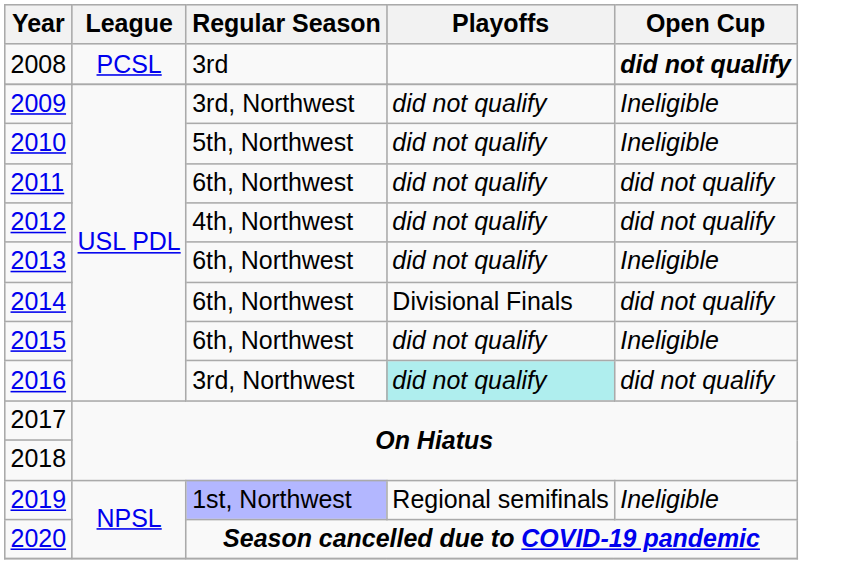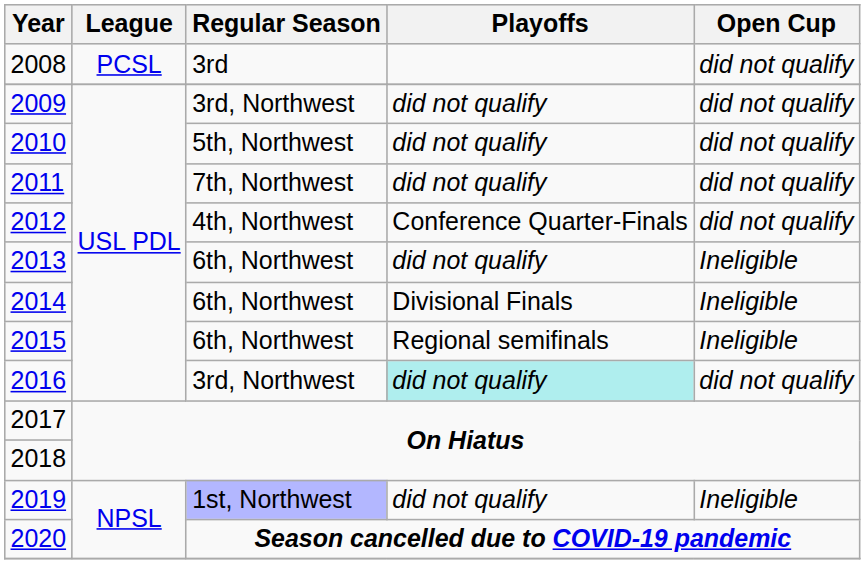2008 | Open Cup: bold -> normal
2009 | Open Cup: Ineligible -> did not qualify
2010 | Open Cup: Ineligible -> did not qualify
2011 | Regular Season: 6th, Northwest -> 7th, Northwest
2012 | Playoffs: did not qualify -> Conference Quarter-Finals
2014 | Open Cup: did not qualify -> Ineligible
2015 | Playoffs: did not qualify -> Regional semifinals
2019 | Playoffs: Regional semifinals -> did not qualify
